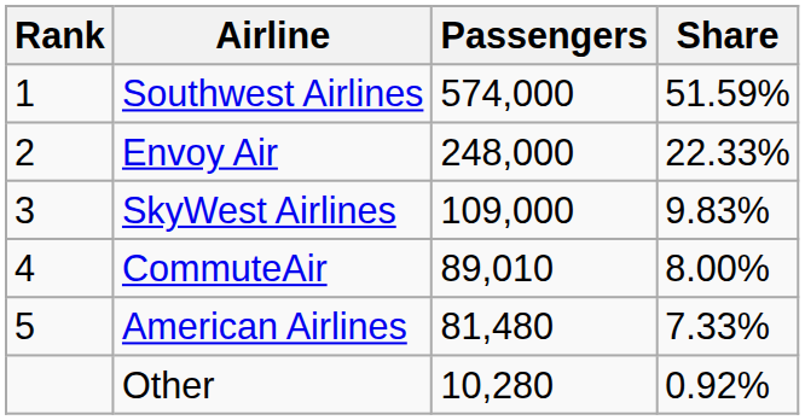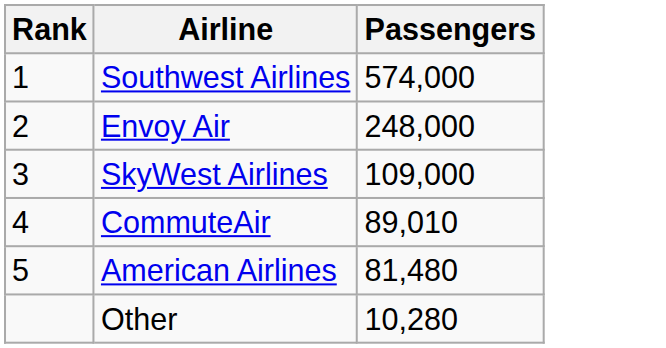- column: Share | 51.59% | 22.33% | 9.83% | 8.00% | 7.33% | 0.92%
